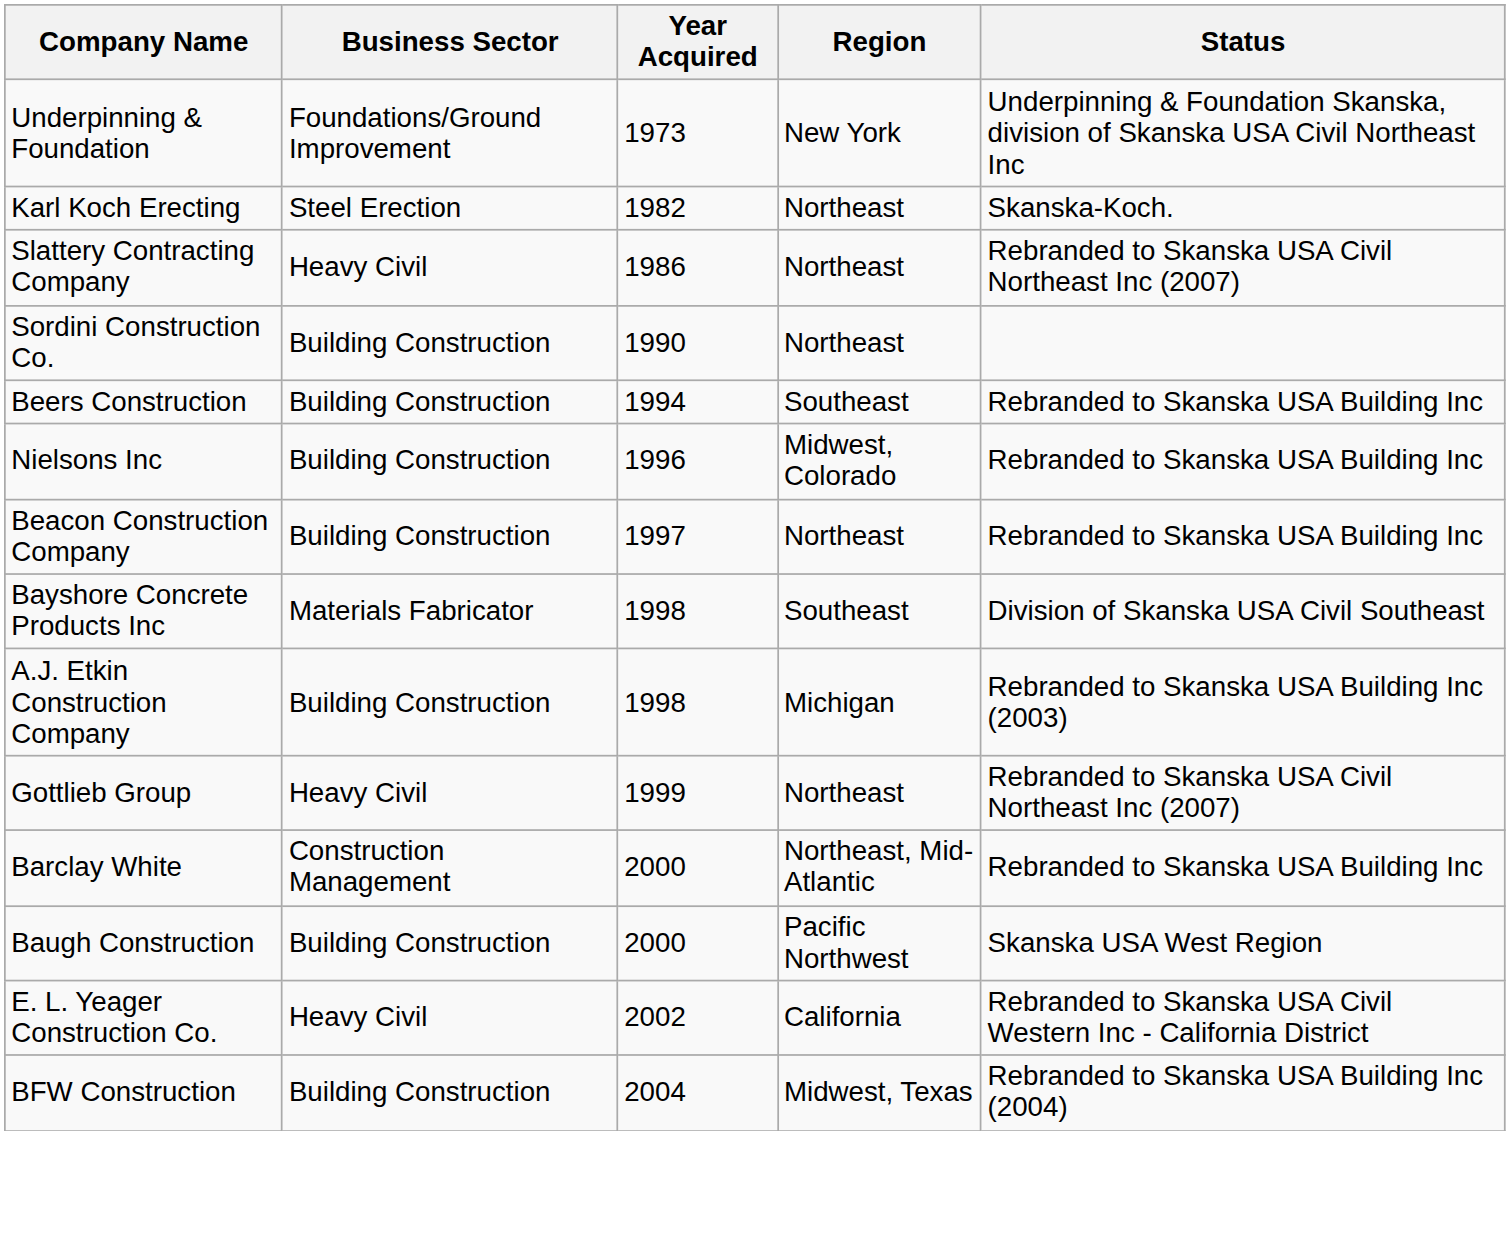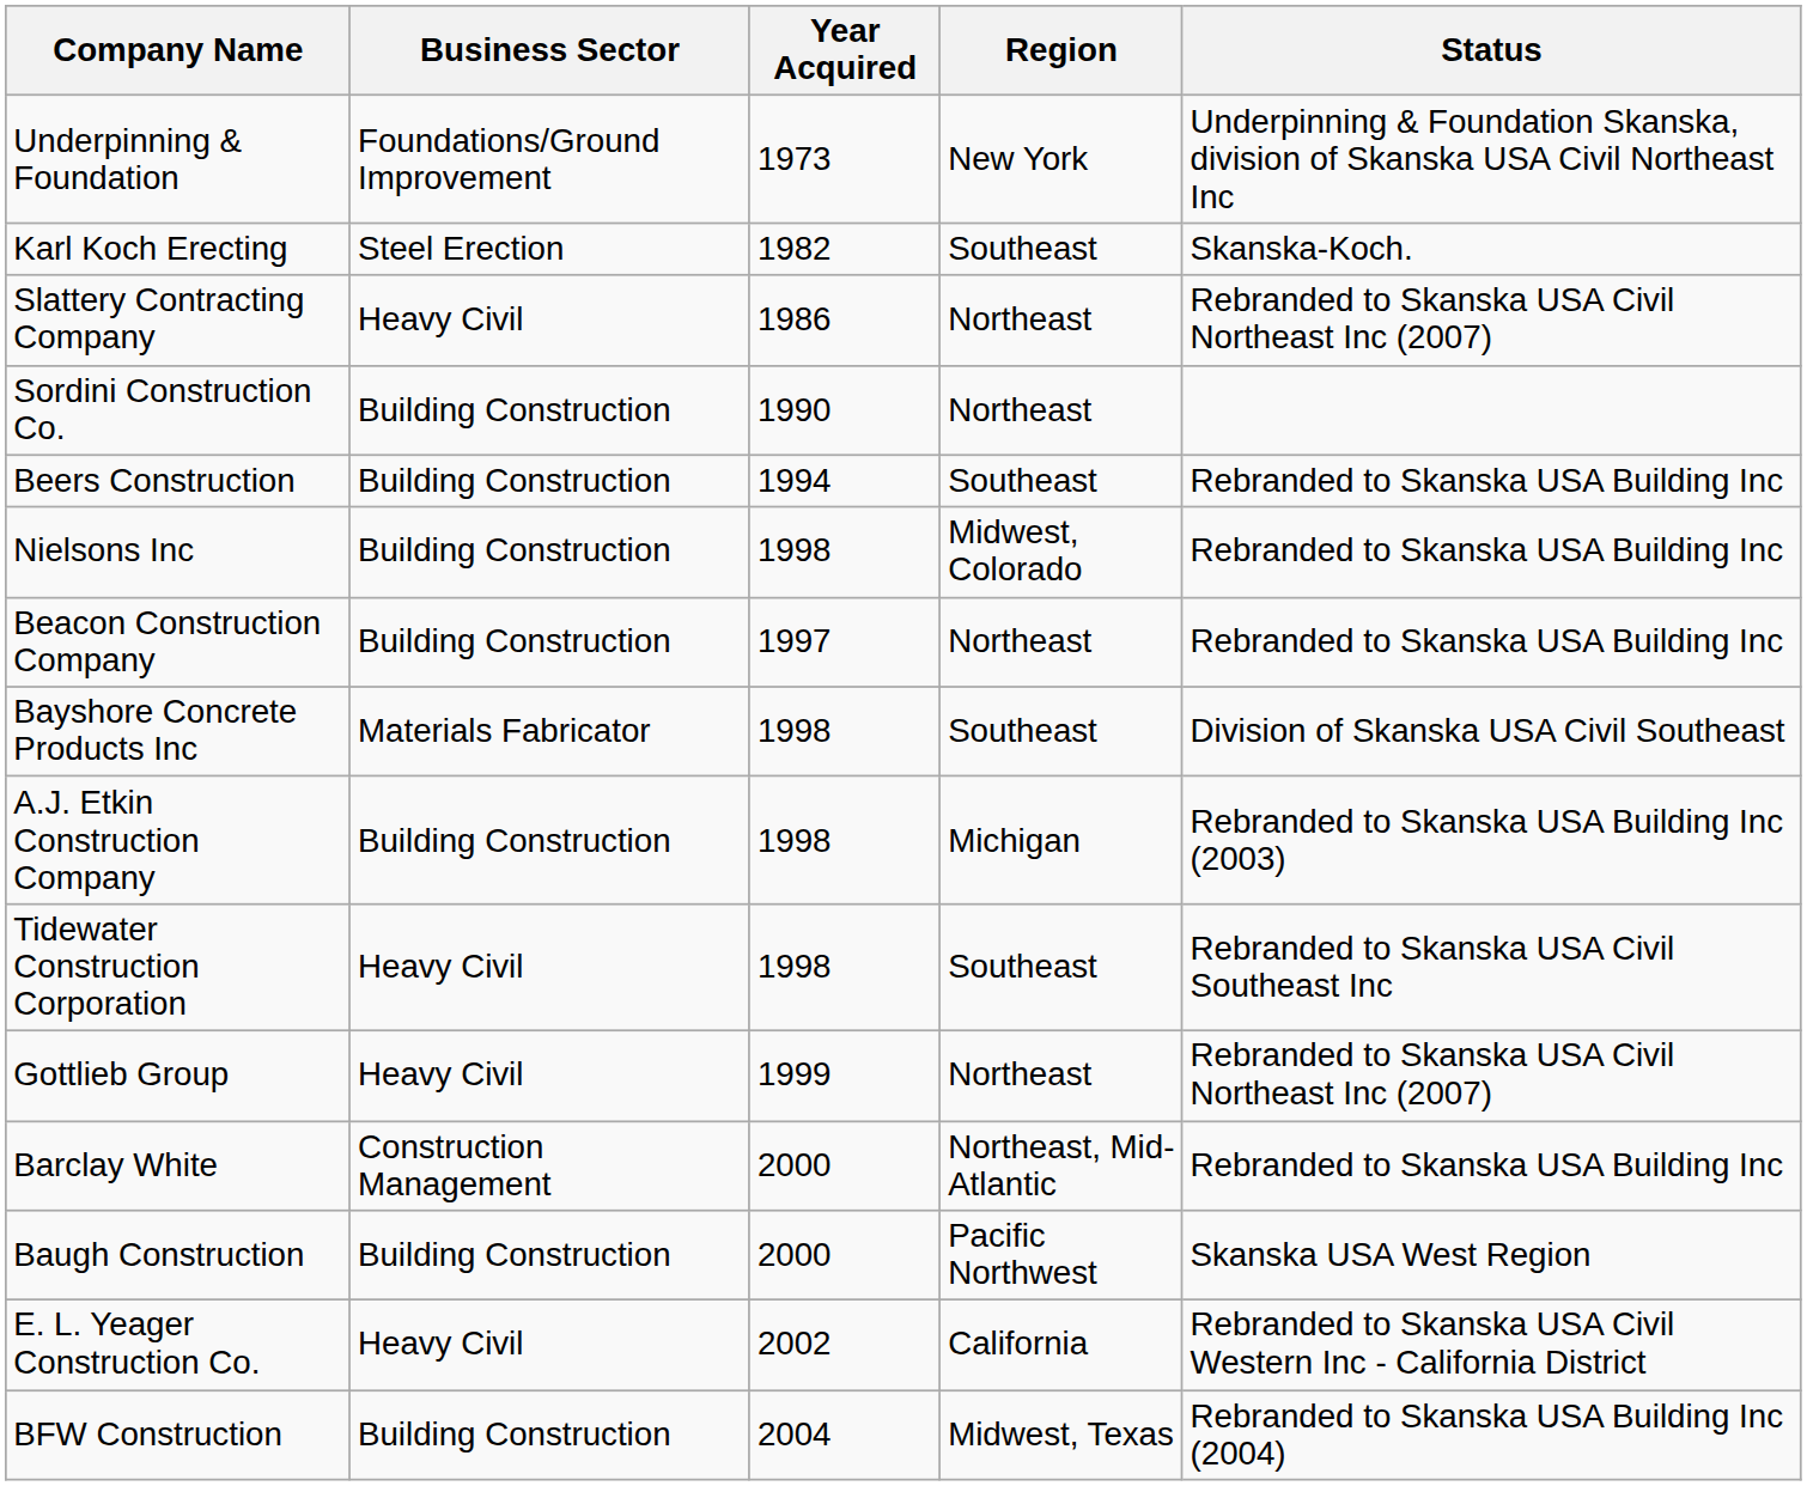Karl Koch Erecting | Region: Northeast -> Southeast
Nielsons Inc | Year Acquired: 1996 -> 1998
+ row: Tidewater Construction Corporation | Heavy Civil | 1998 | Southeast | Rebranded to Skanska USA Civil Southeast Inc
